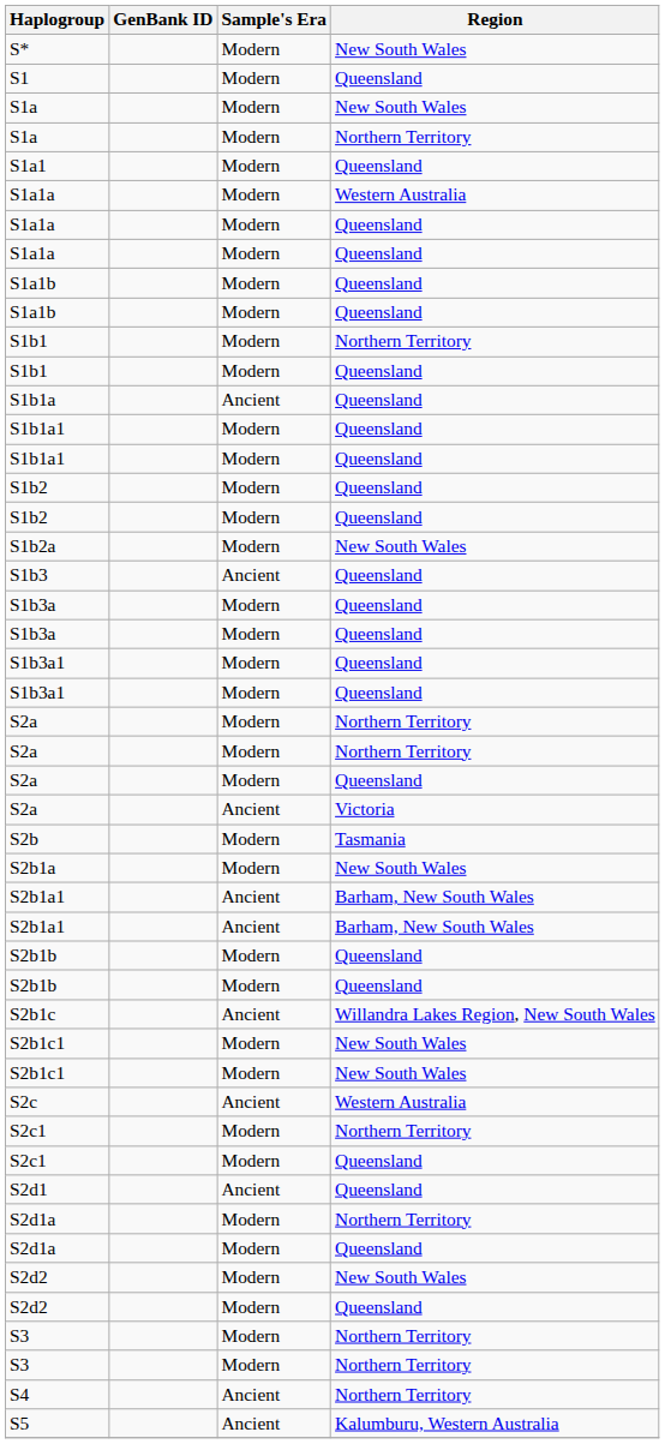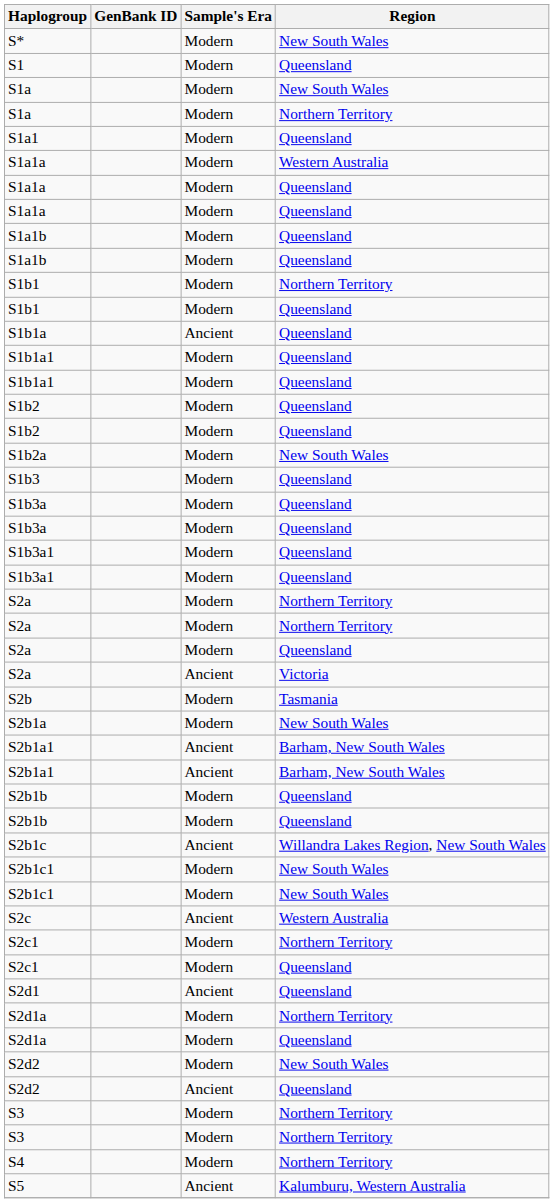S1b3 | Sample's Era: Ancient -> Modern
S2d2 / Queensland | Sample's Era: Modern -> Ancient
S4 | Sample's Era: Ancient -> Modern
